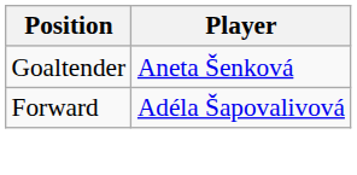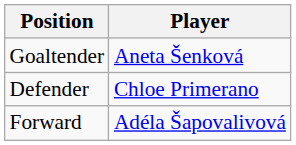+ row: Defender | Chloe Primerano
